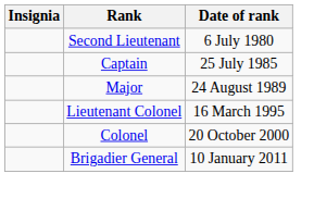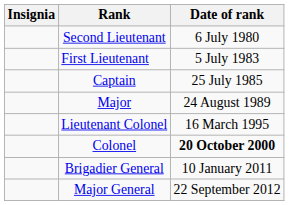+ row: First Lieutenant | 5 July 1983
Colonel | Date of rank: normal -> bold
+ row: Major General | 22 September 2012
